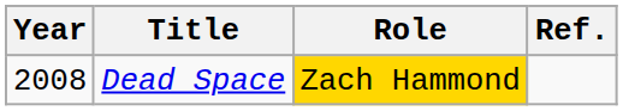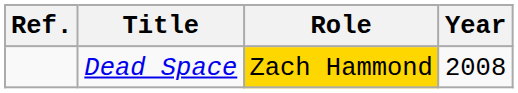columns swapped: Year <-> Ref.
